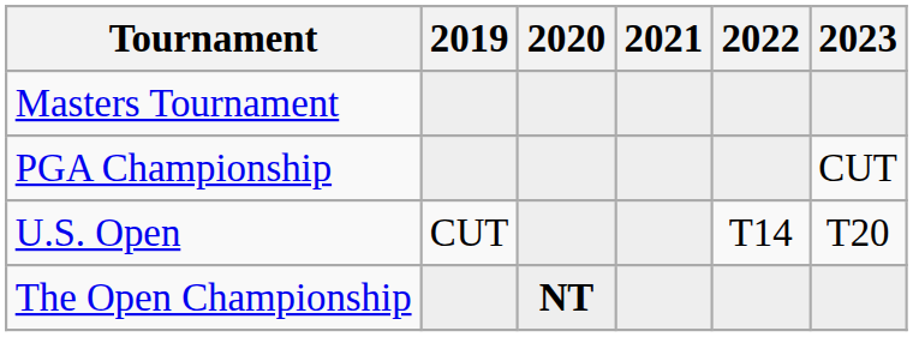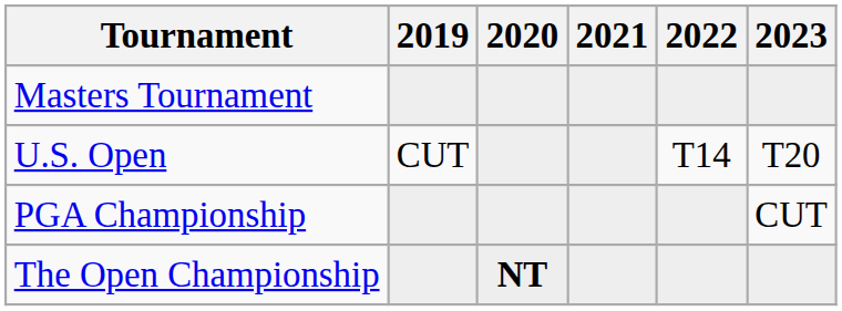rows swapped: PGA Championship <-> U.S. Open
